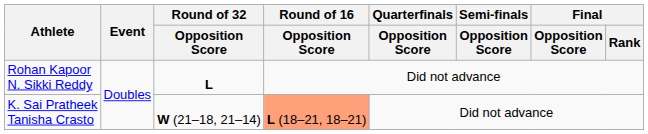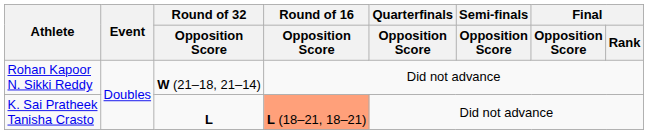Rohan Kapoor N. Sikki Reddy | Round of 32 / Opposition Score: L -> W (21–18, 21–14)
K. Sai Pratheek Tanisha Crasto | Round of 32 / Opposition Score: W (21–18, 21–14) -> L
